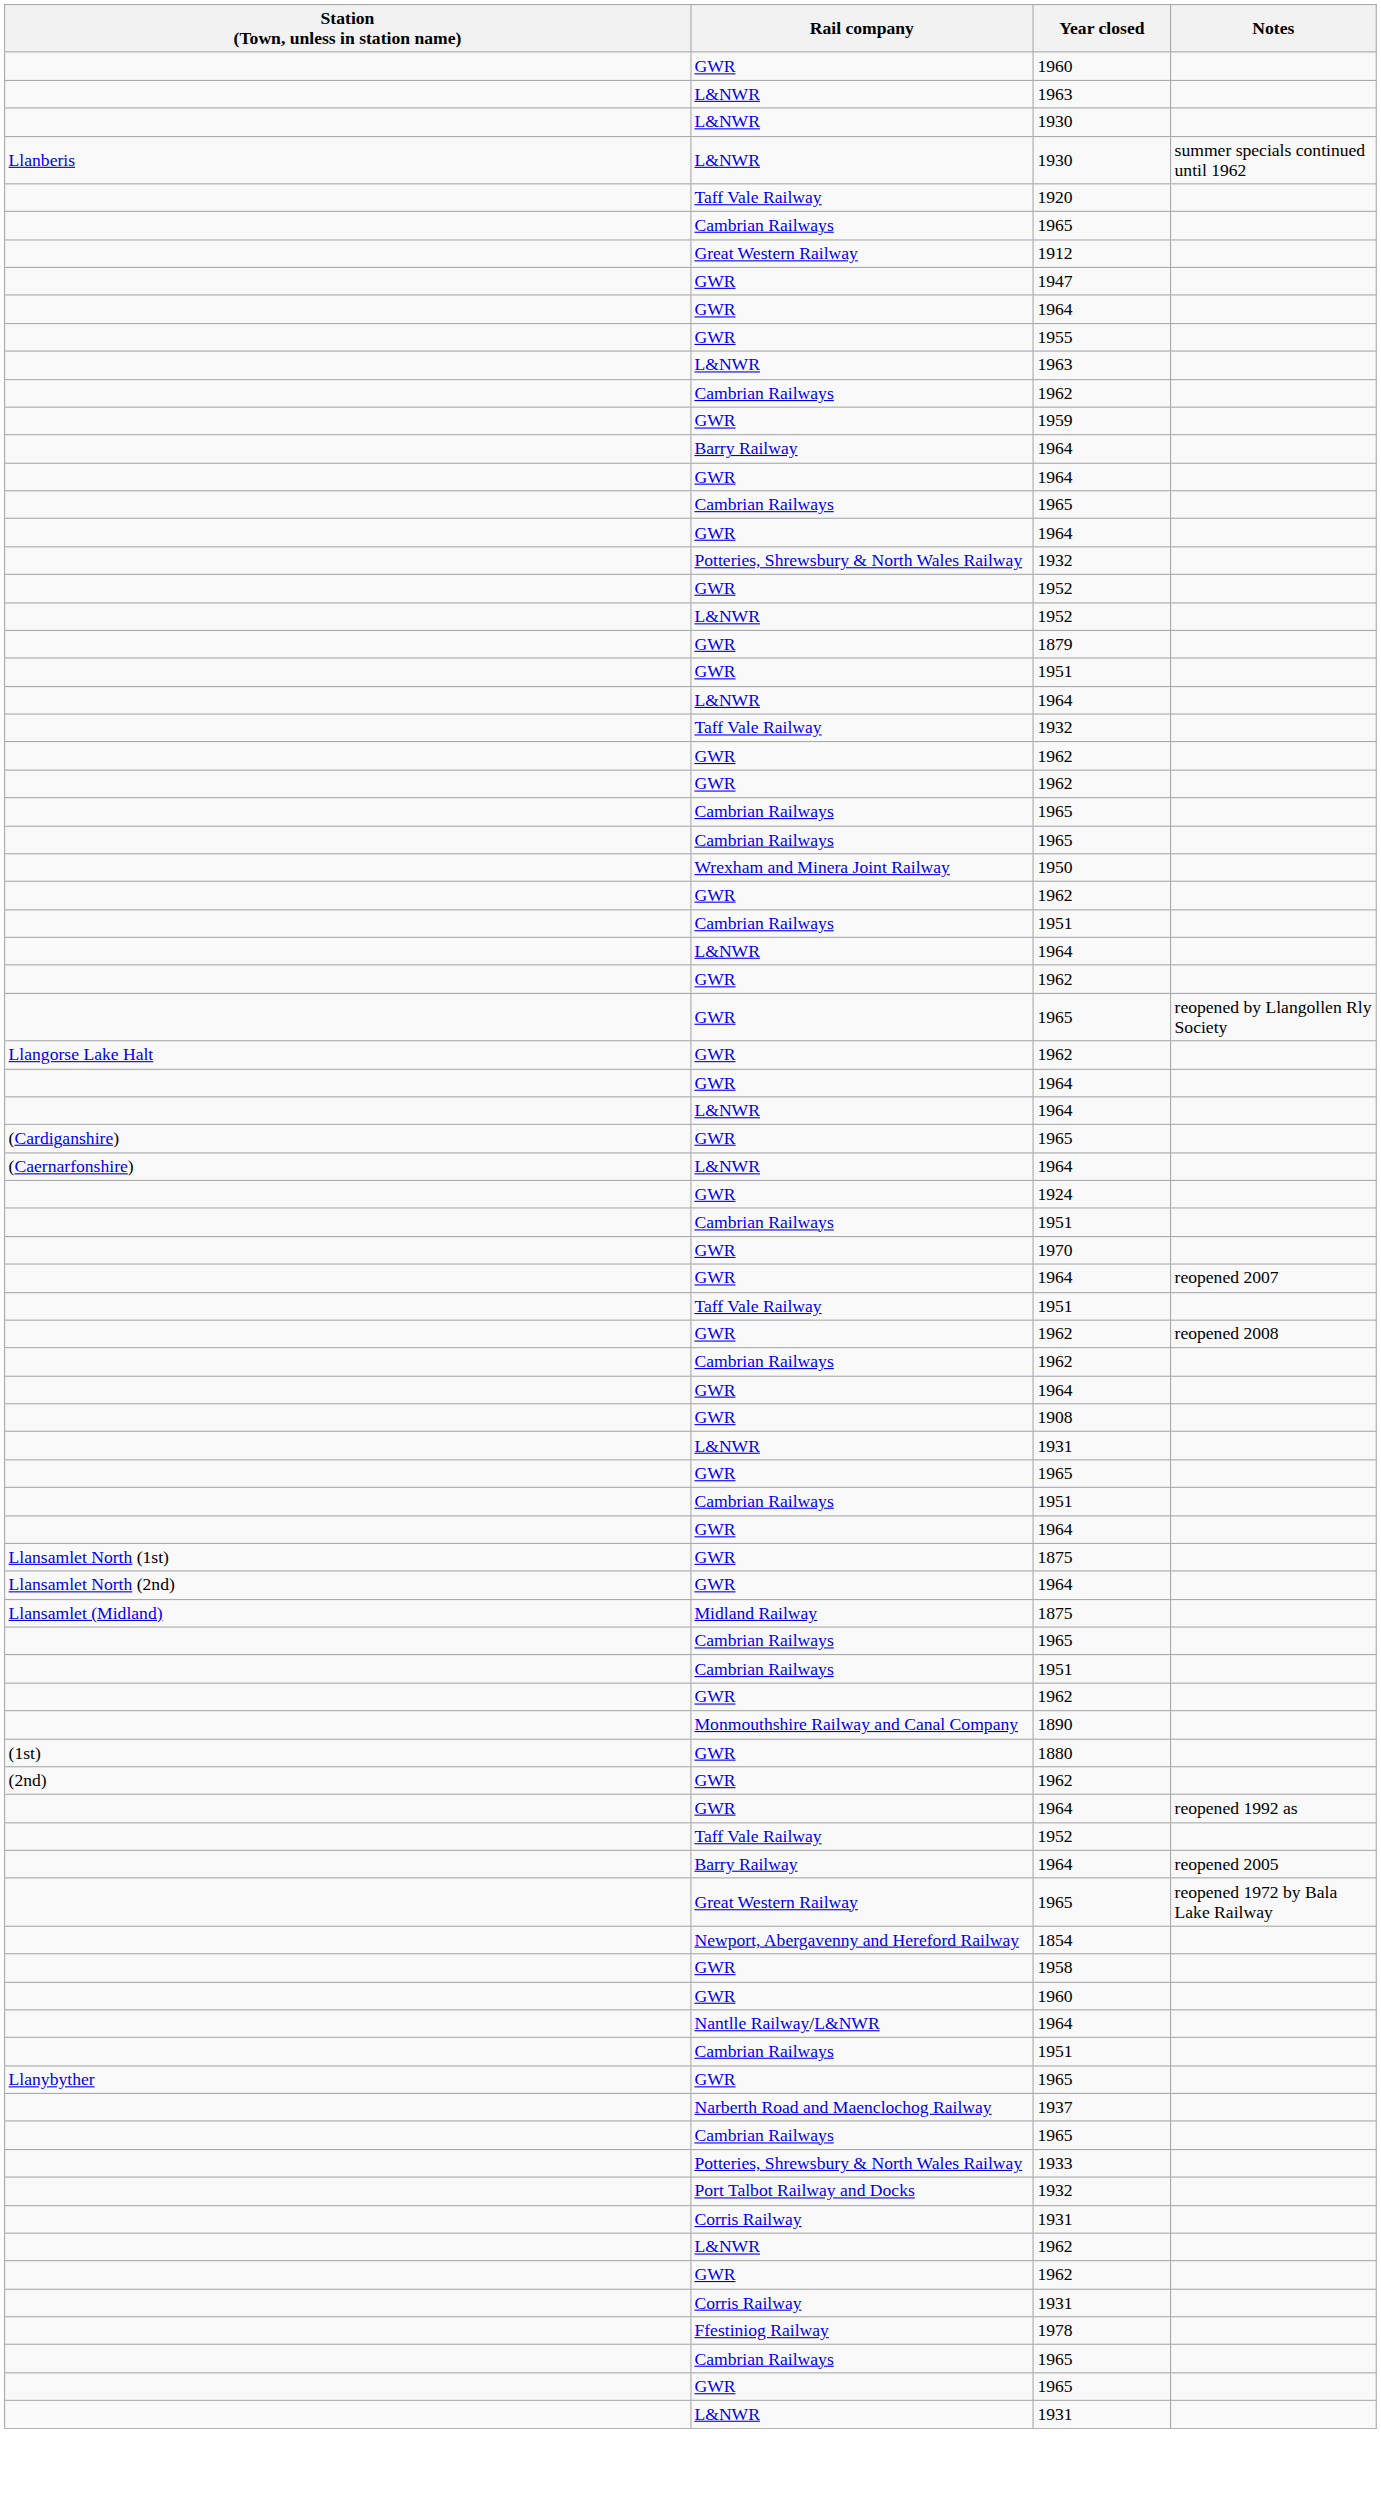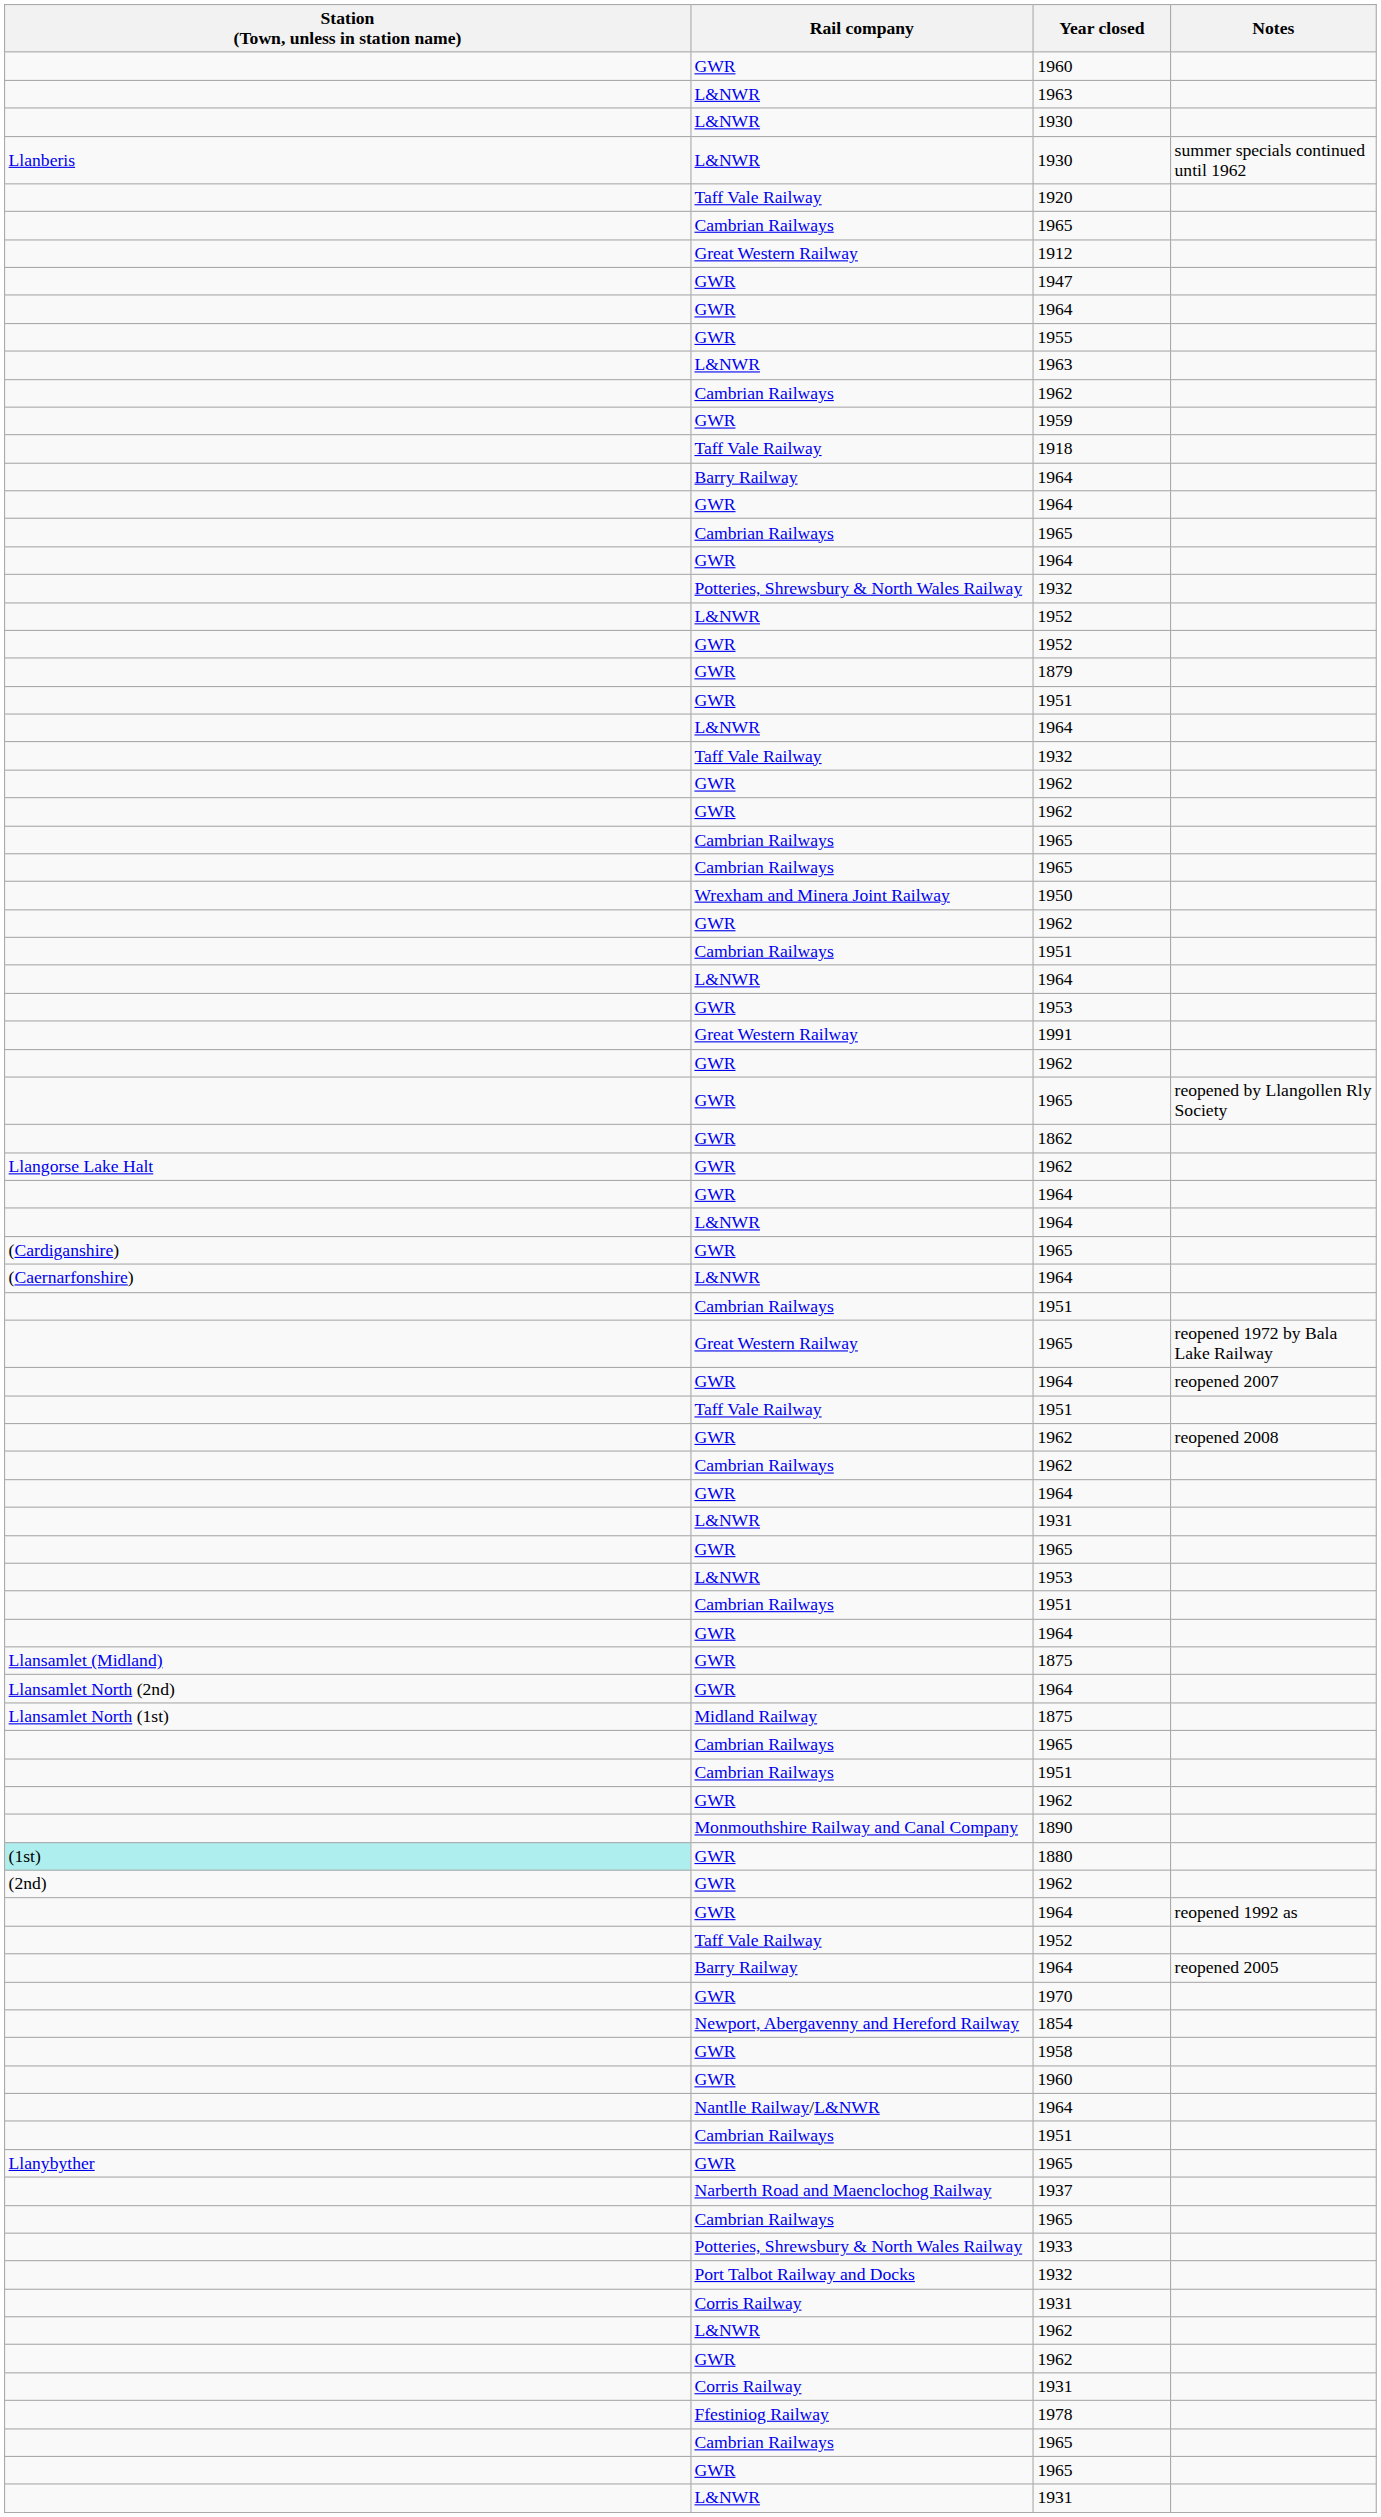+ row: Taff Vale Railway | 1918
rows swapped: L&NWR / 1952 <-> GWR / 1952
+ row: GWR | 1953
+ row: Great Western Railway | 1991
+ row: GWR | 1862
- row: GWR | 1924
rows swapped: 1970 <-> Great Western Railway / 1965
- row: GWR | 1908
+ row: L&NWR | 1953
GWR / 1875 | Station (Town, unless in station name): Llansamlet North (1st) -> Llansamlet (Midland)
Midland Railway / 1875 | Station (Town, unless in station name): Llansamlet (Midland) -> Llansamlet North (1st)
1880 | Station (Town, unless in station name): no background -> paleturquoise background
